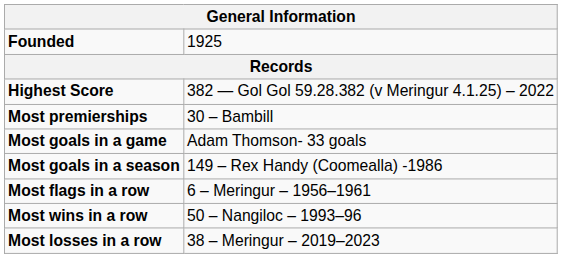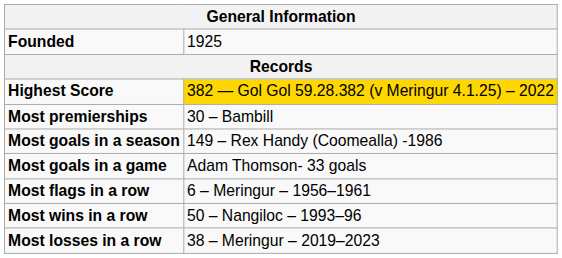Highest Score | column 2: no background -> gold background
rows swapped: Most goals in a game <-> Most goals in a season
